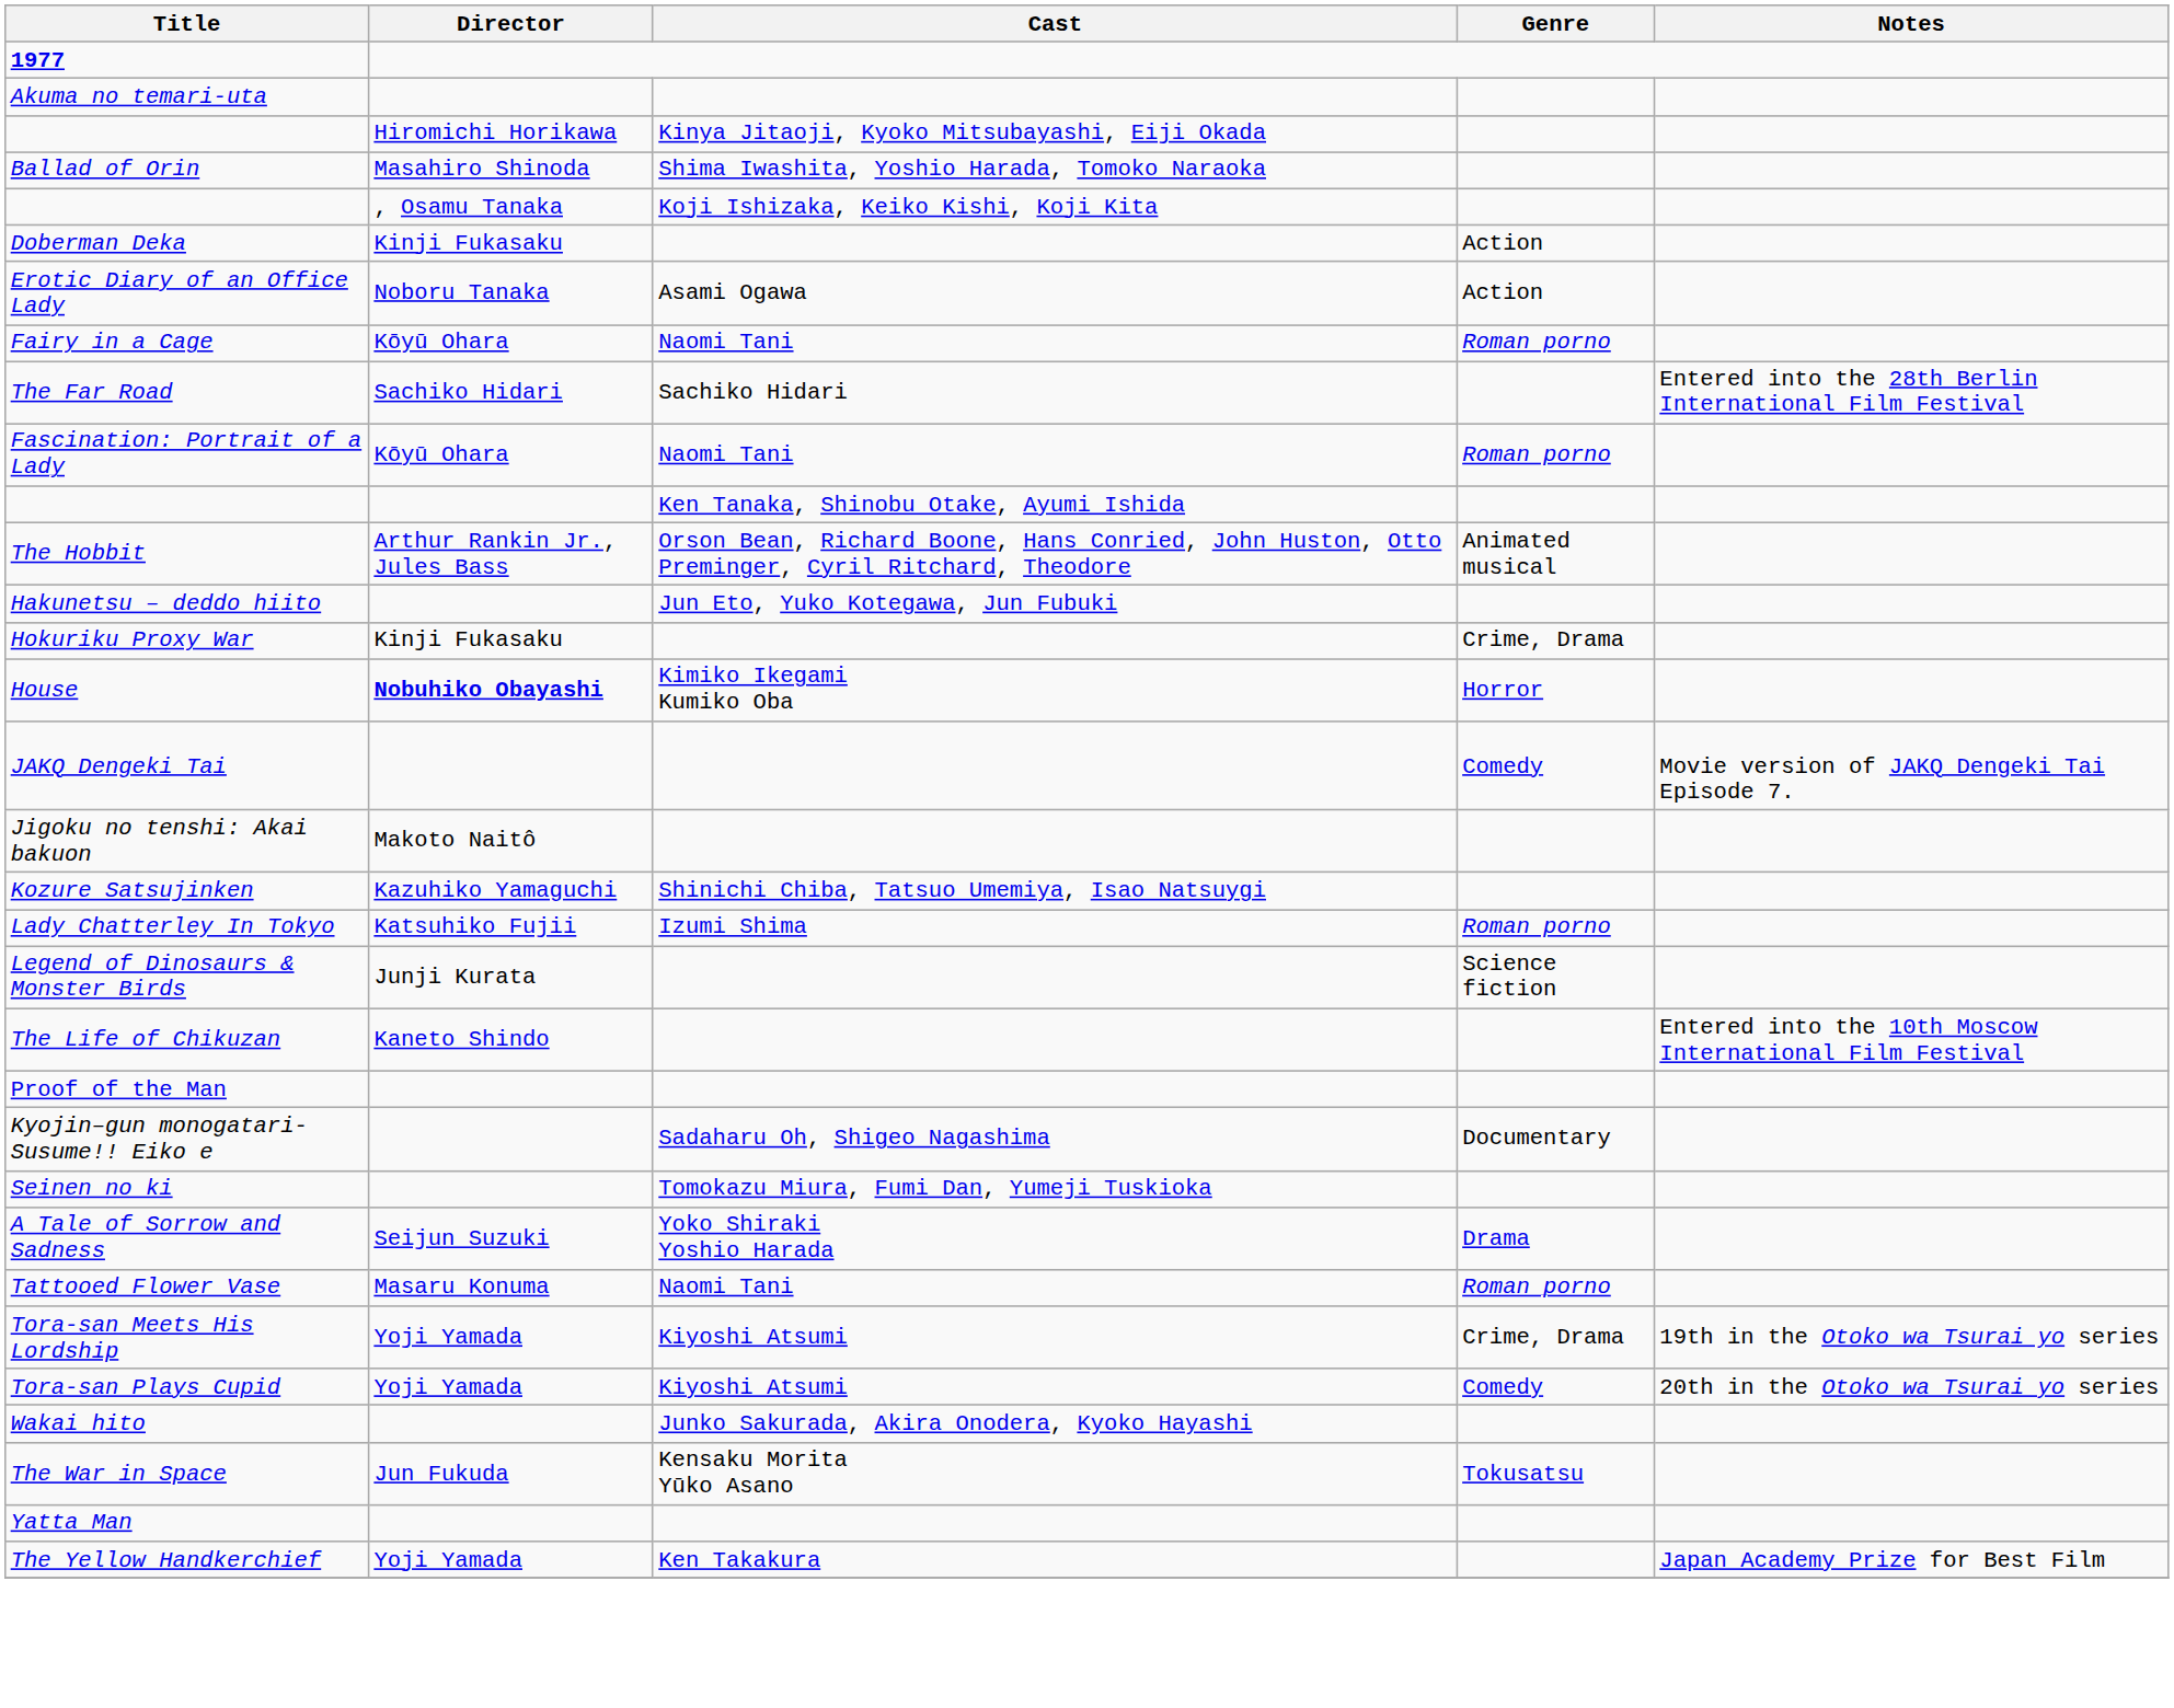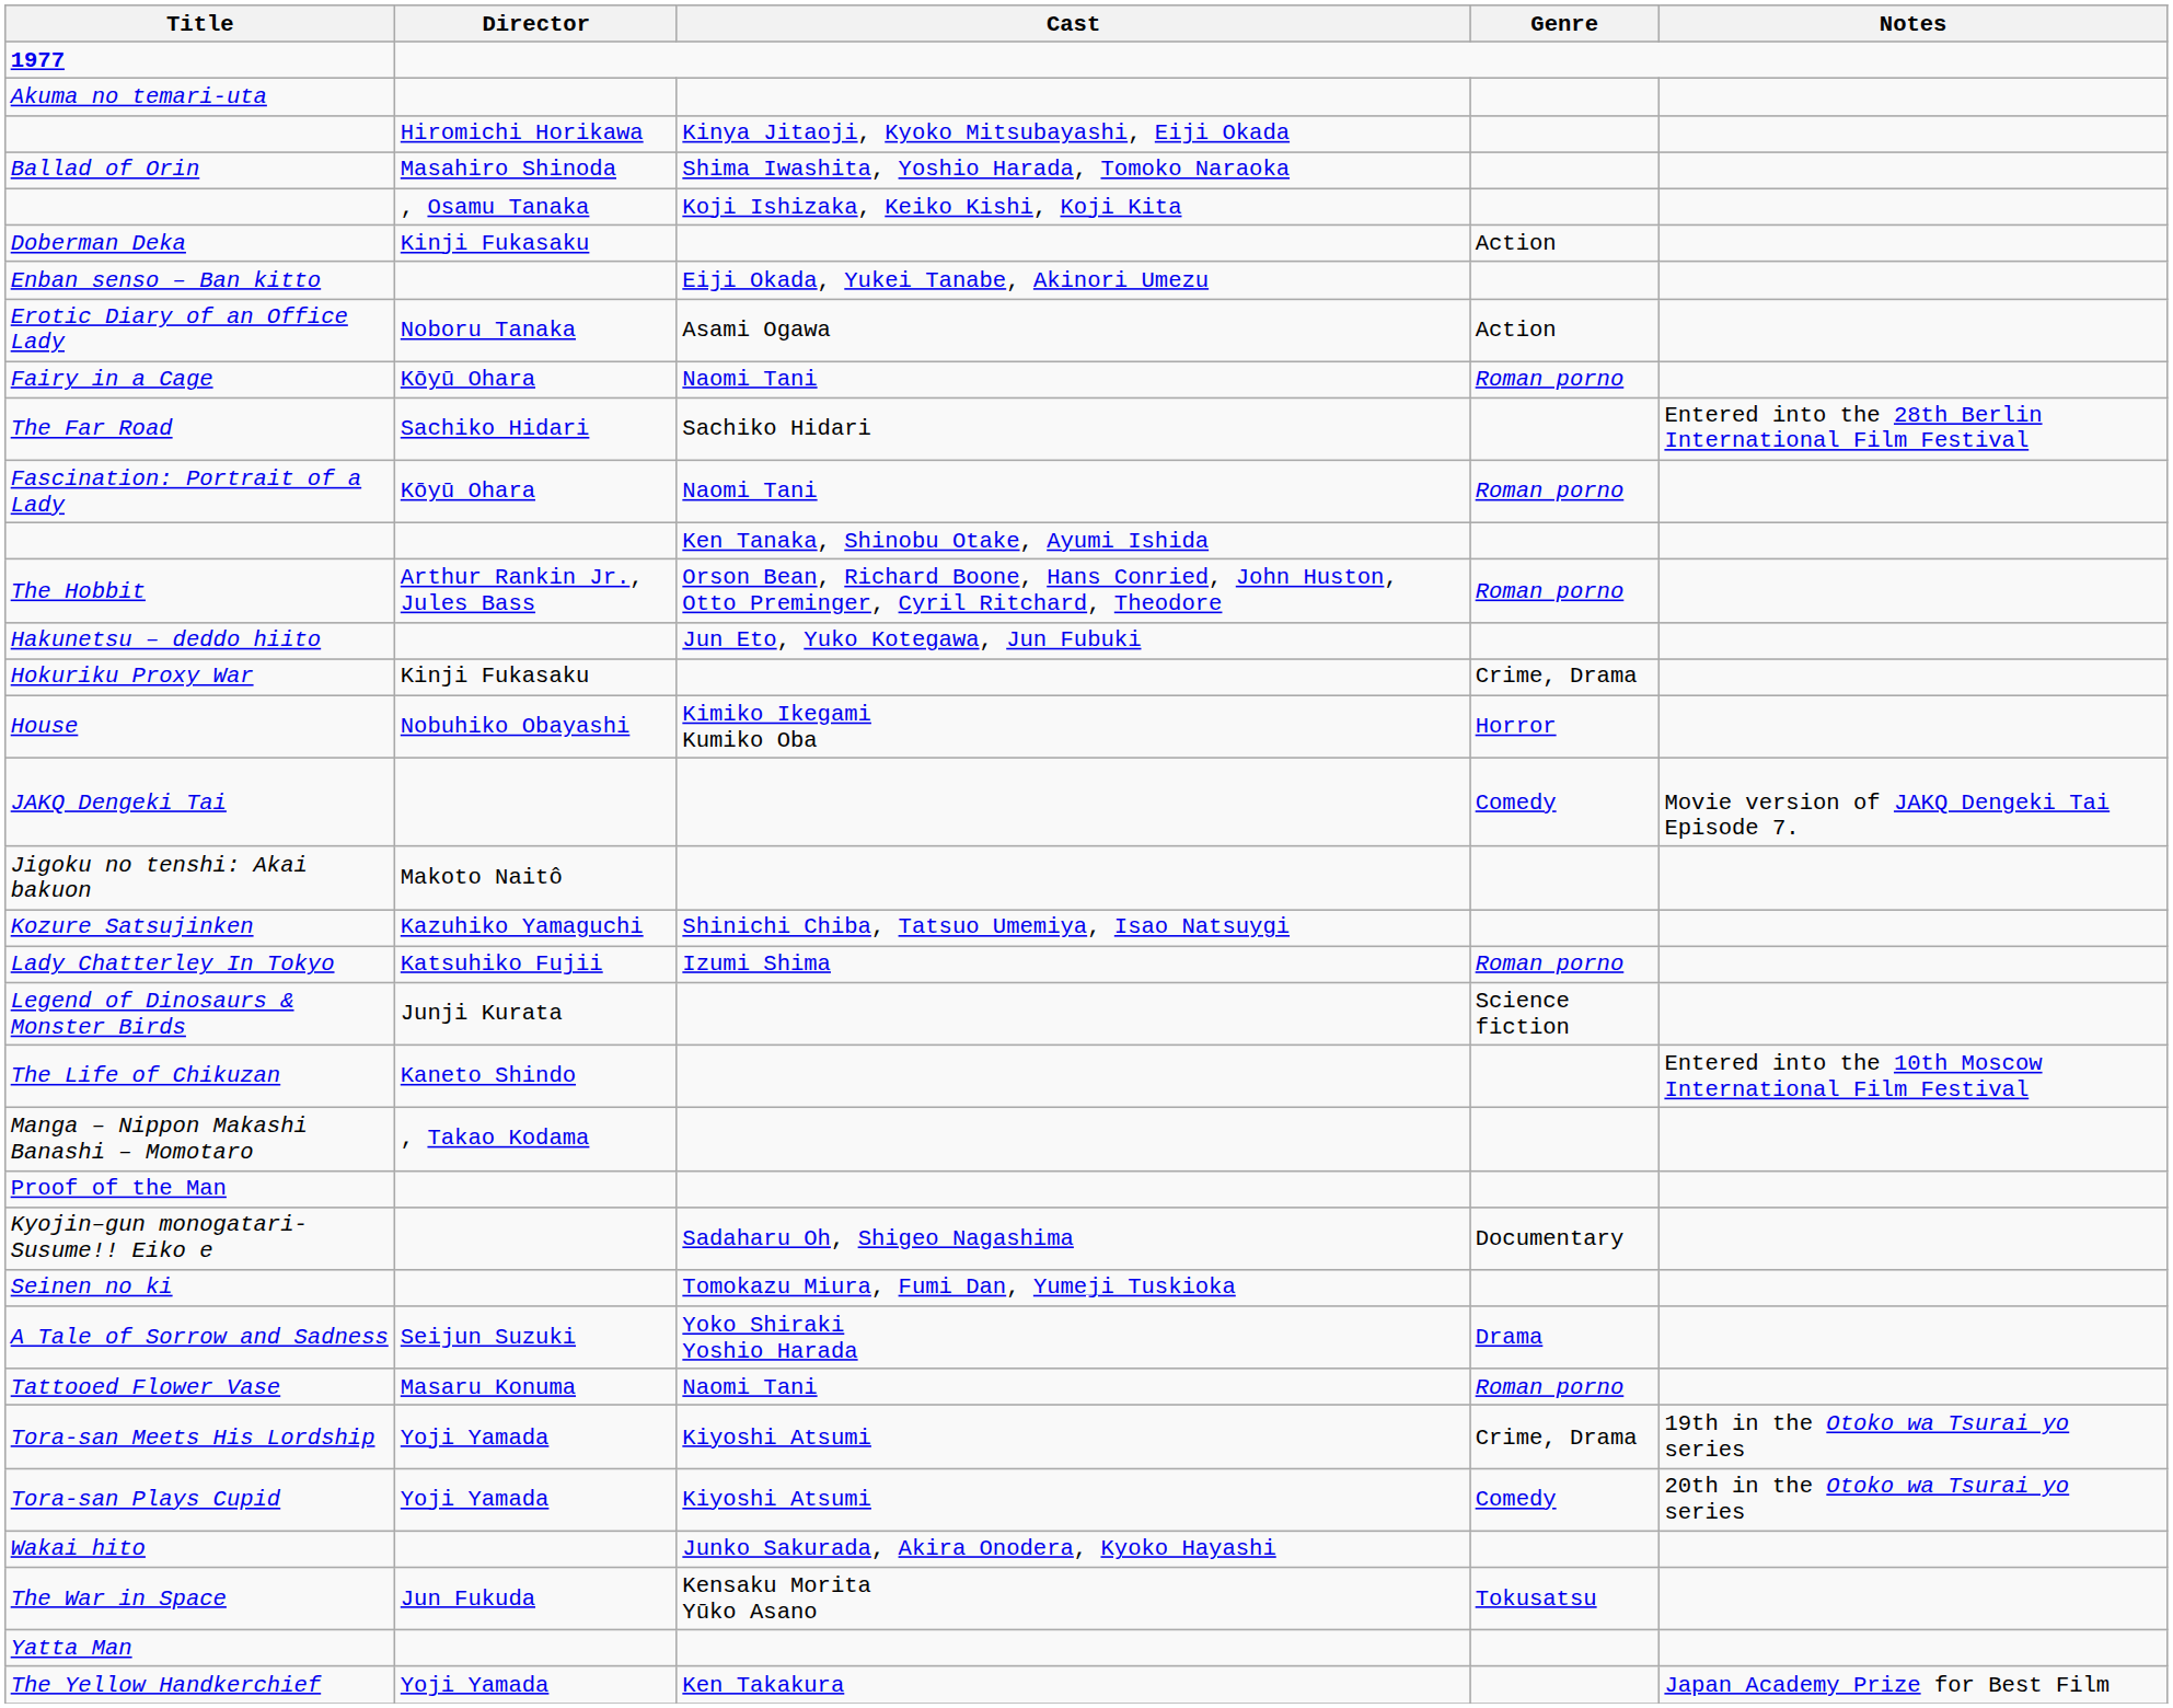+ row: Enban senso – Ban kitto | Eiji Okada, Yukei Tanabe, Akinori Umezu
The Hobbit | Genre: Animated musical -> Roman porno
House | Director: bold -> normal
+ row: Manga – Nippon Makashi Banashi – Momotaro | , Takao Kodama
